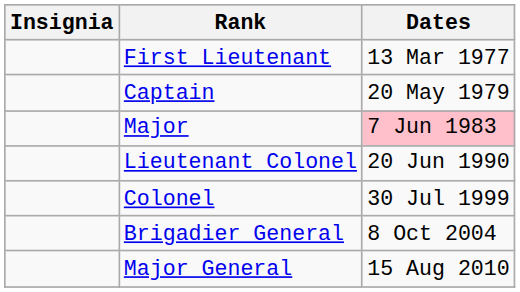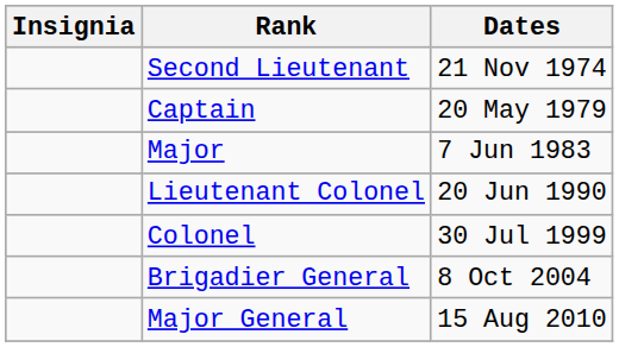+ row: Second Lieutenant | 21 Nov 1974
- row: First Lieutenant | 13 Mar 1977
Major | Dates: pink background -> no background
